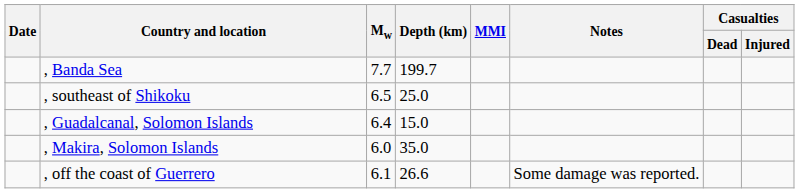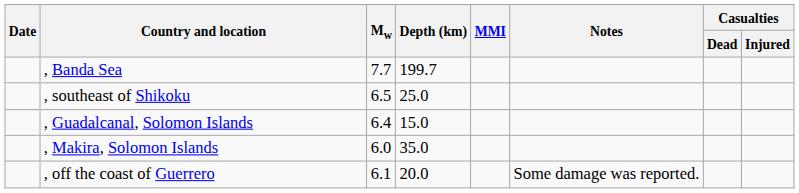, off the coast of Guerrero | Depth (km): 26.6 -> 20.0
